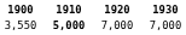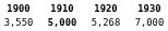3,550 | 1920: 7,000 -> 5,268
